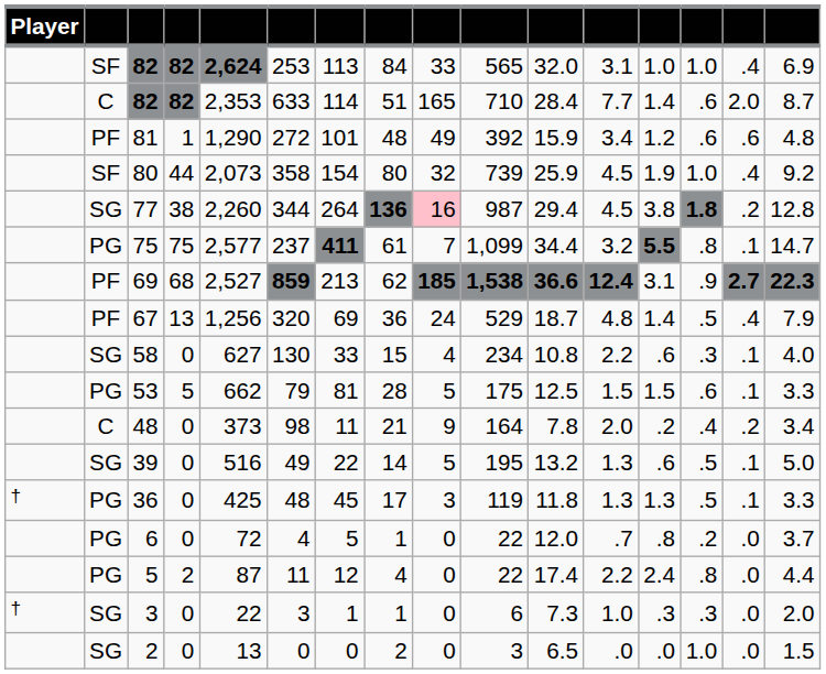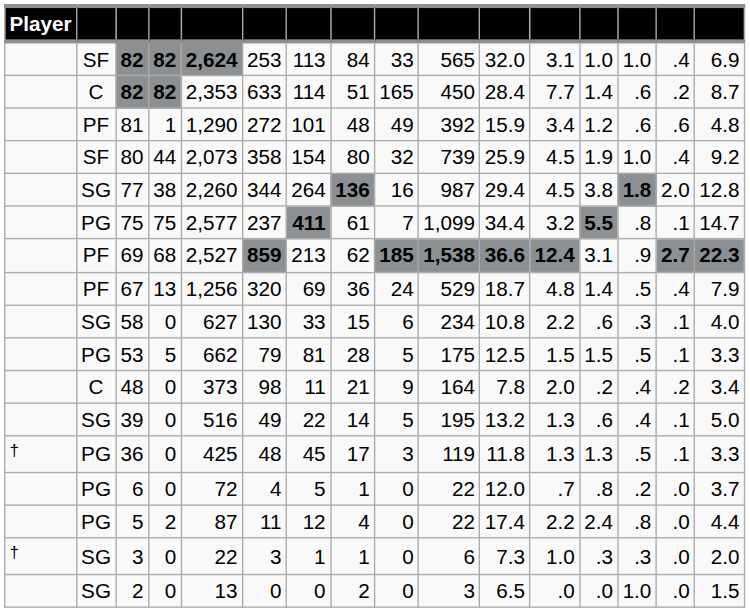C / 82 | column 10: 710 -> 450
C / 82 | column 15: 2.0 -> .2
77 | column 9: pink background -> no background
77 | column 15: .2 -> 2.0
58 | column 9: 4 -> 6
53 | column 14: .6 -> .5
39 | column 14: .5 -> .4
